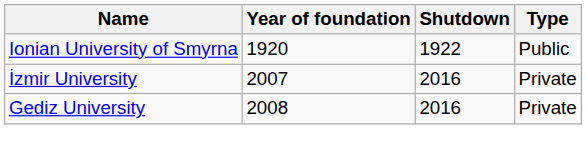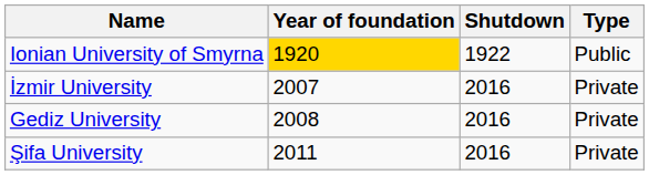Ionian University of Smyrna | Year of foundation: no background -> gold background
+ row: Şifa University | 2011 | 2016 | Private
